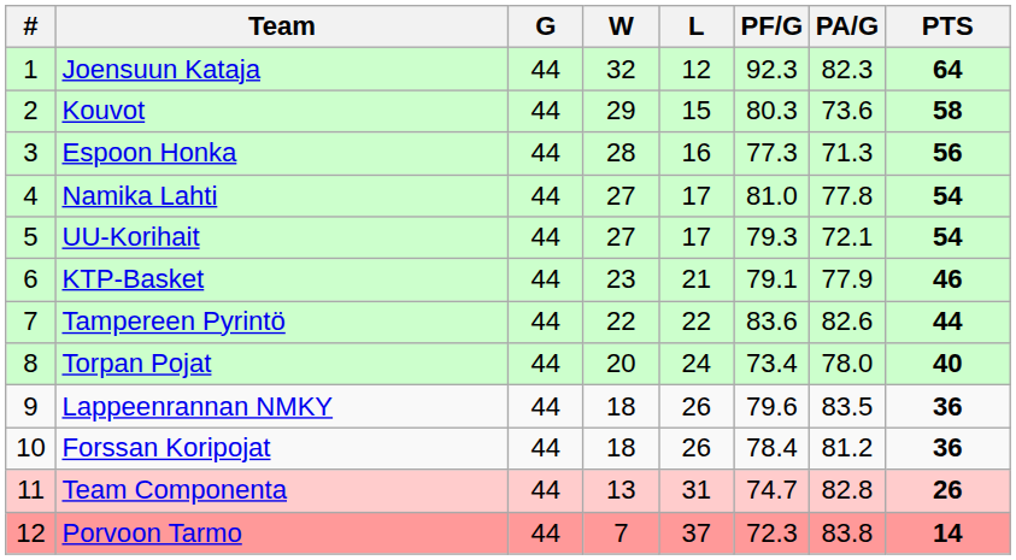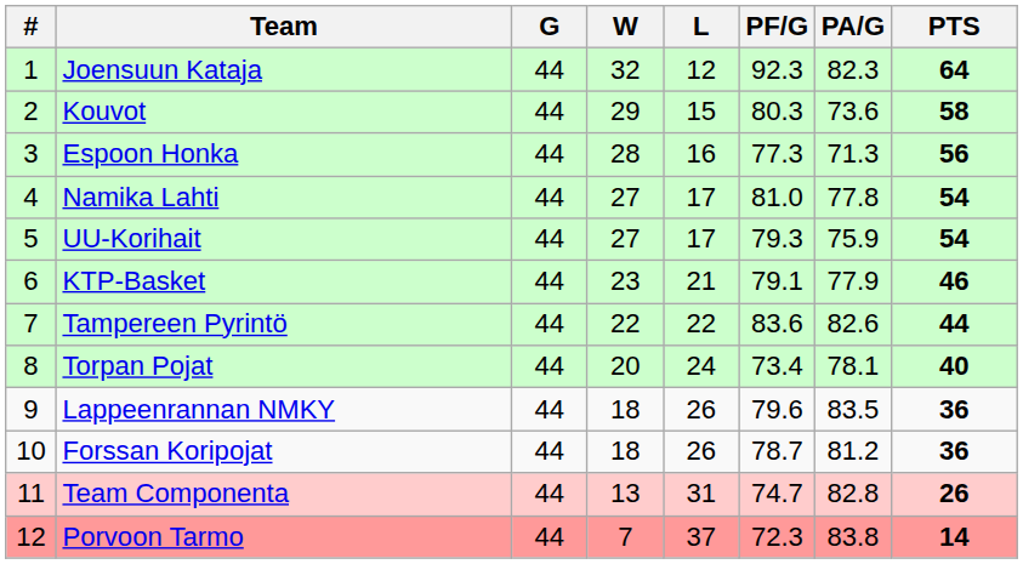UU-Korihait | PA/G: 72.1 -> 75.9
Torpan Pojat | PA/G: 78.0 -> 78.1
Forssan Koripojat | PF/G: 78.4 -> 78.7
